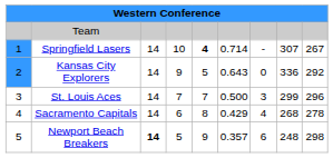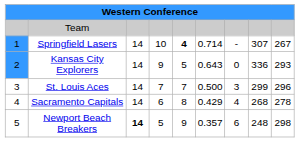Kansas City Explorers | column 9: 292 -> 293
